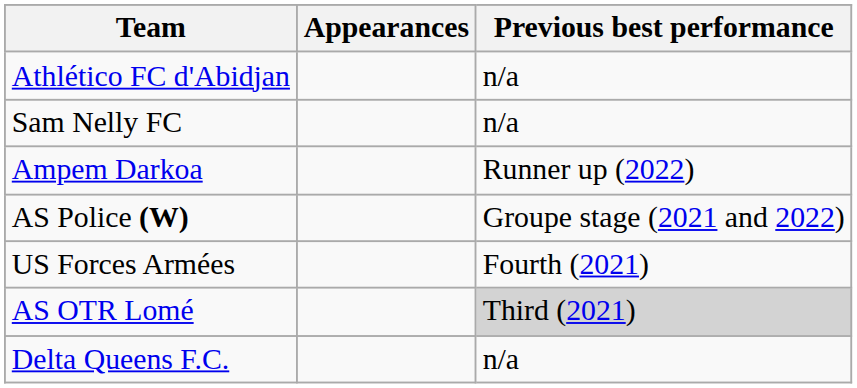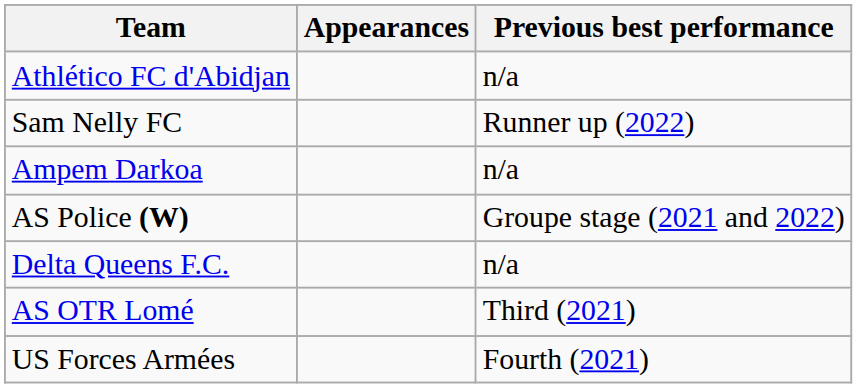Sam Nelly FC | Previous best performance: n/a -> Runner up (2022)
Ampem Darkoa | Previous best performance: Runner up (2022) -> n/a
rows swapped: US Forces Armées <-> Delta Queens F.C.
AS OTR Lomé | Previous best performance: lightgrey background -> no background
